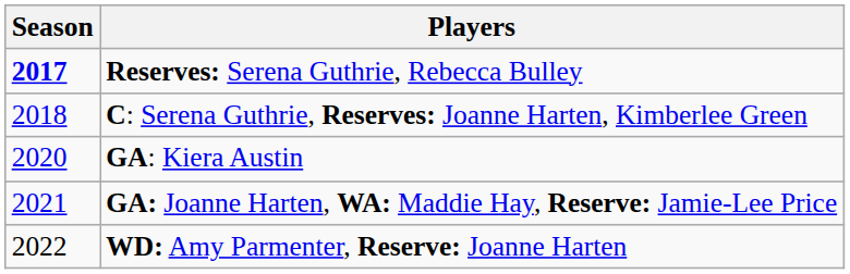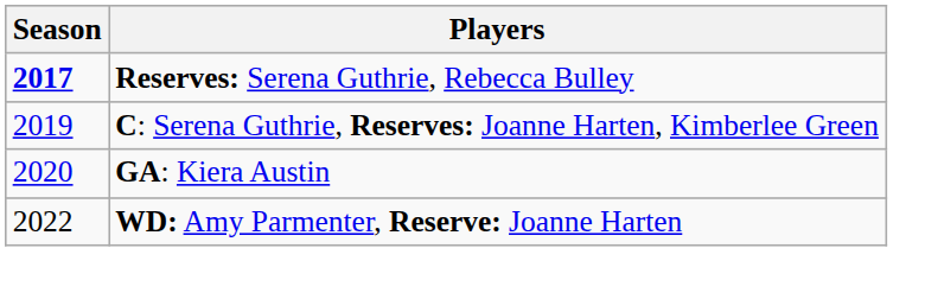C: Serena Guthrie, Reserves: Joanne Harten, Kimberlee Green | Season: 2018 -> 2019
- row: 2021 | GA: Joanne Harten, WA: Maddie Hay, Reserve: Jamie-Lee Price
